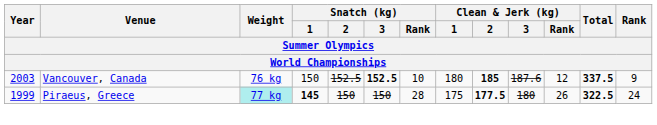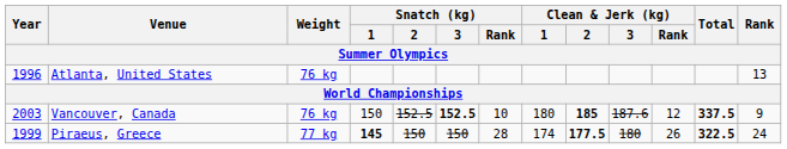+ row: 1996 | Atlanta, United States | 76 kg | 13
Piraeus, Greece | Weight: paleturquoise background -> no background
Piraeus, Greece | Clean & Jerk (kg) / 1: 175 -> 174
